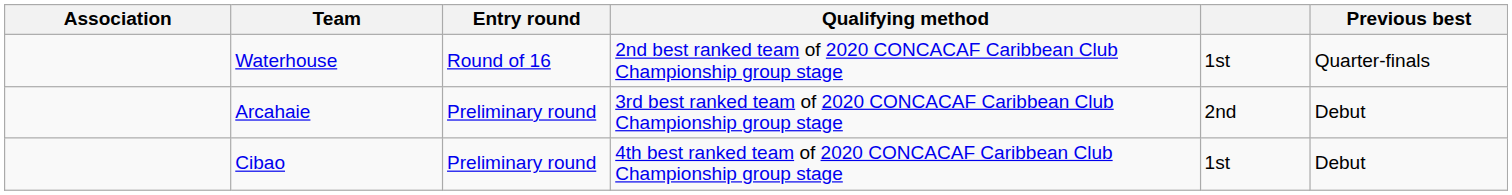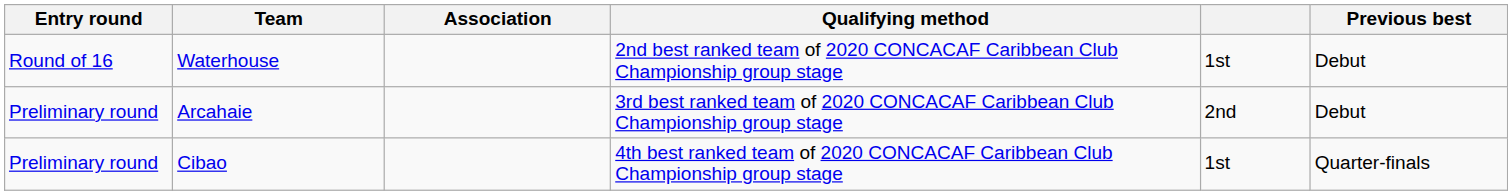columns swapped: Association <-> Entry round
Waterhouse | Previous best: Quarter-finals -> Debut
Cibao | Previous best: Debut -> Quarter-finals
